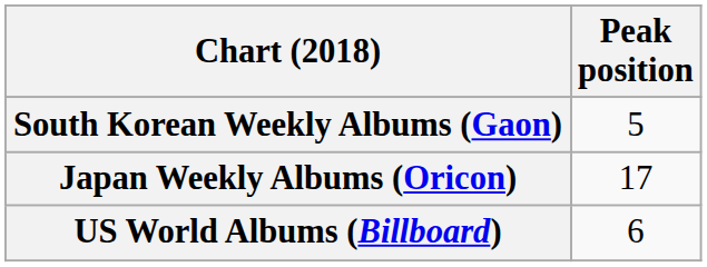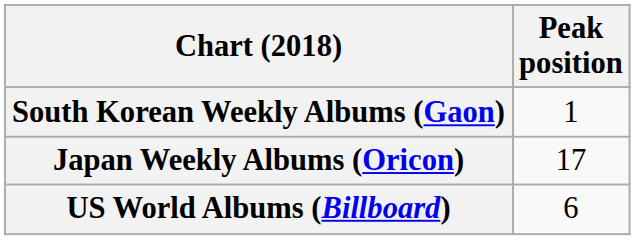South Korean Weekly Albums (Gaon) | Peak position: 5 -> 1
